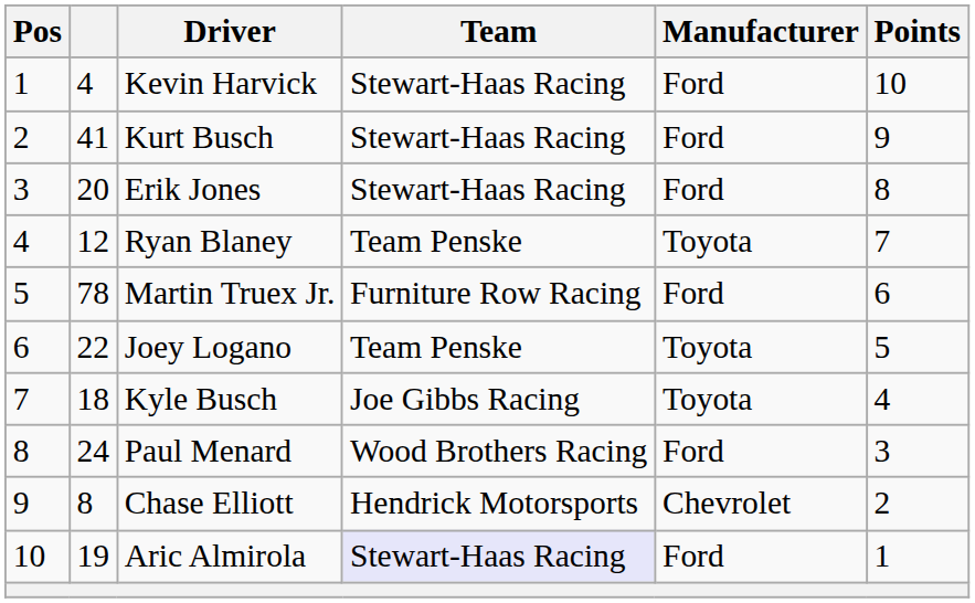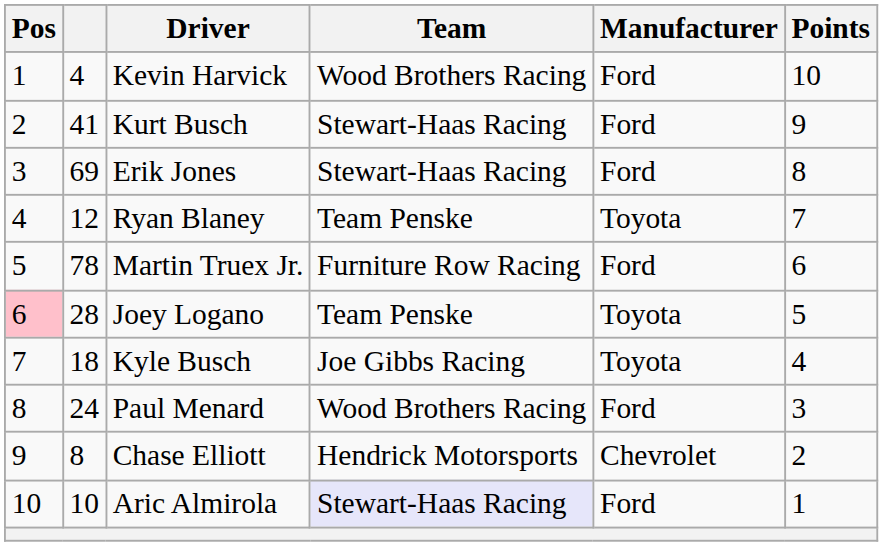Kevin Harvick | Team: Stewart-Haas Racing -> Wood Brothers Racing
Erik Jones | column 2: 20 -> 69
Joey Logano | Pos: no background -> pink background
Joey Logano | column 2: 22 -> 28
Aric Almirola | column 2: 19 -> 10
